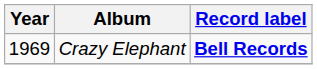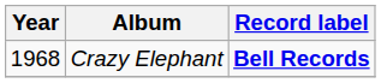Crazy Elephant | Year: 1969 -> 1968
